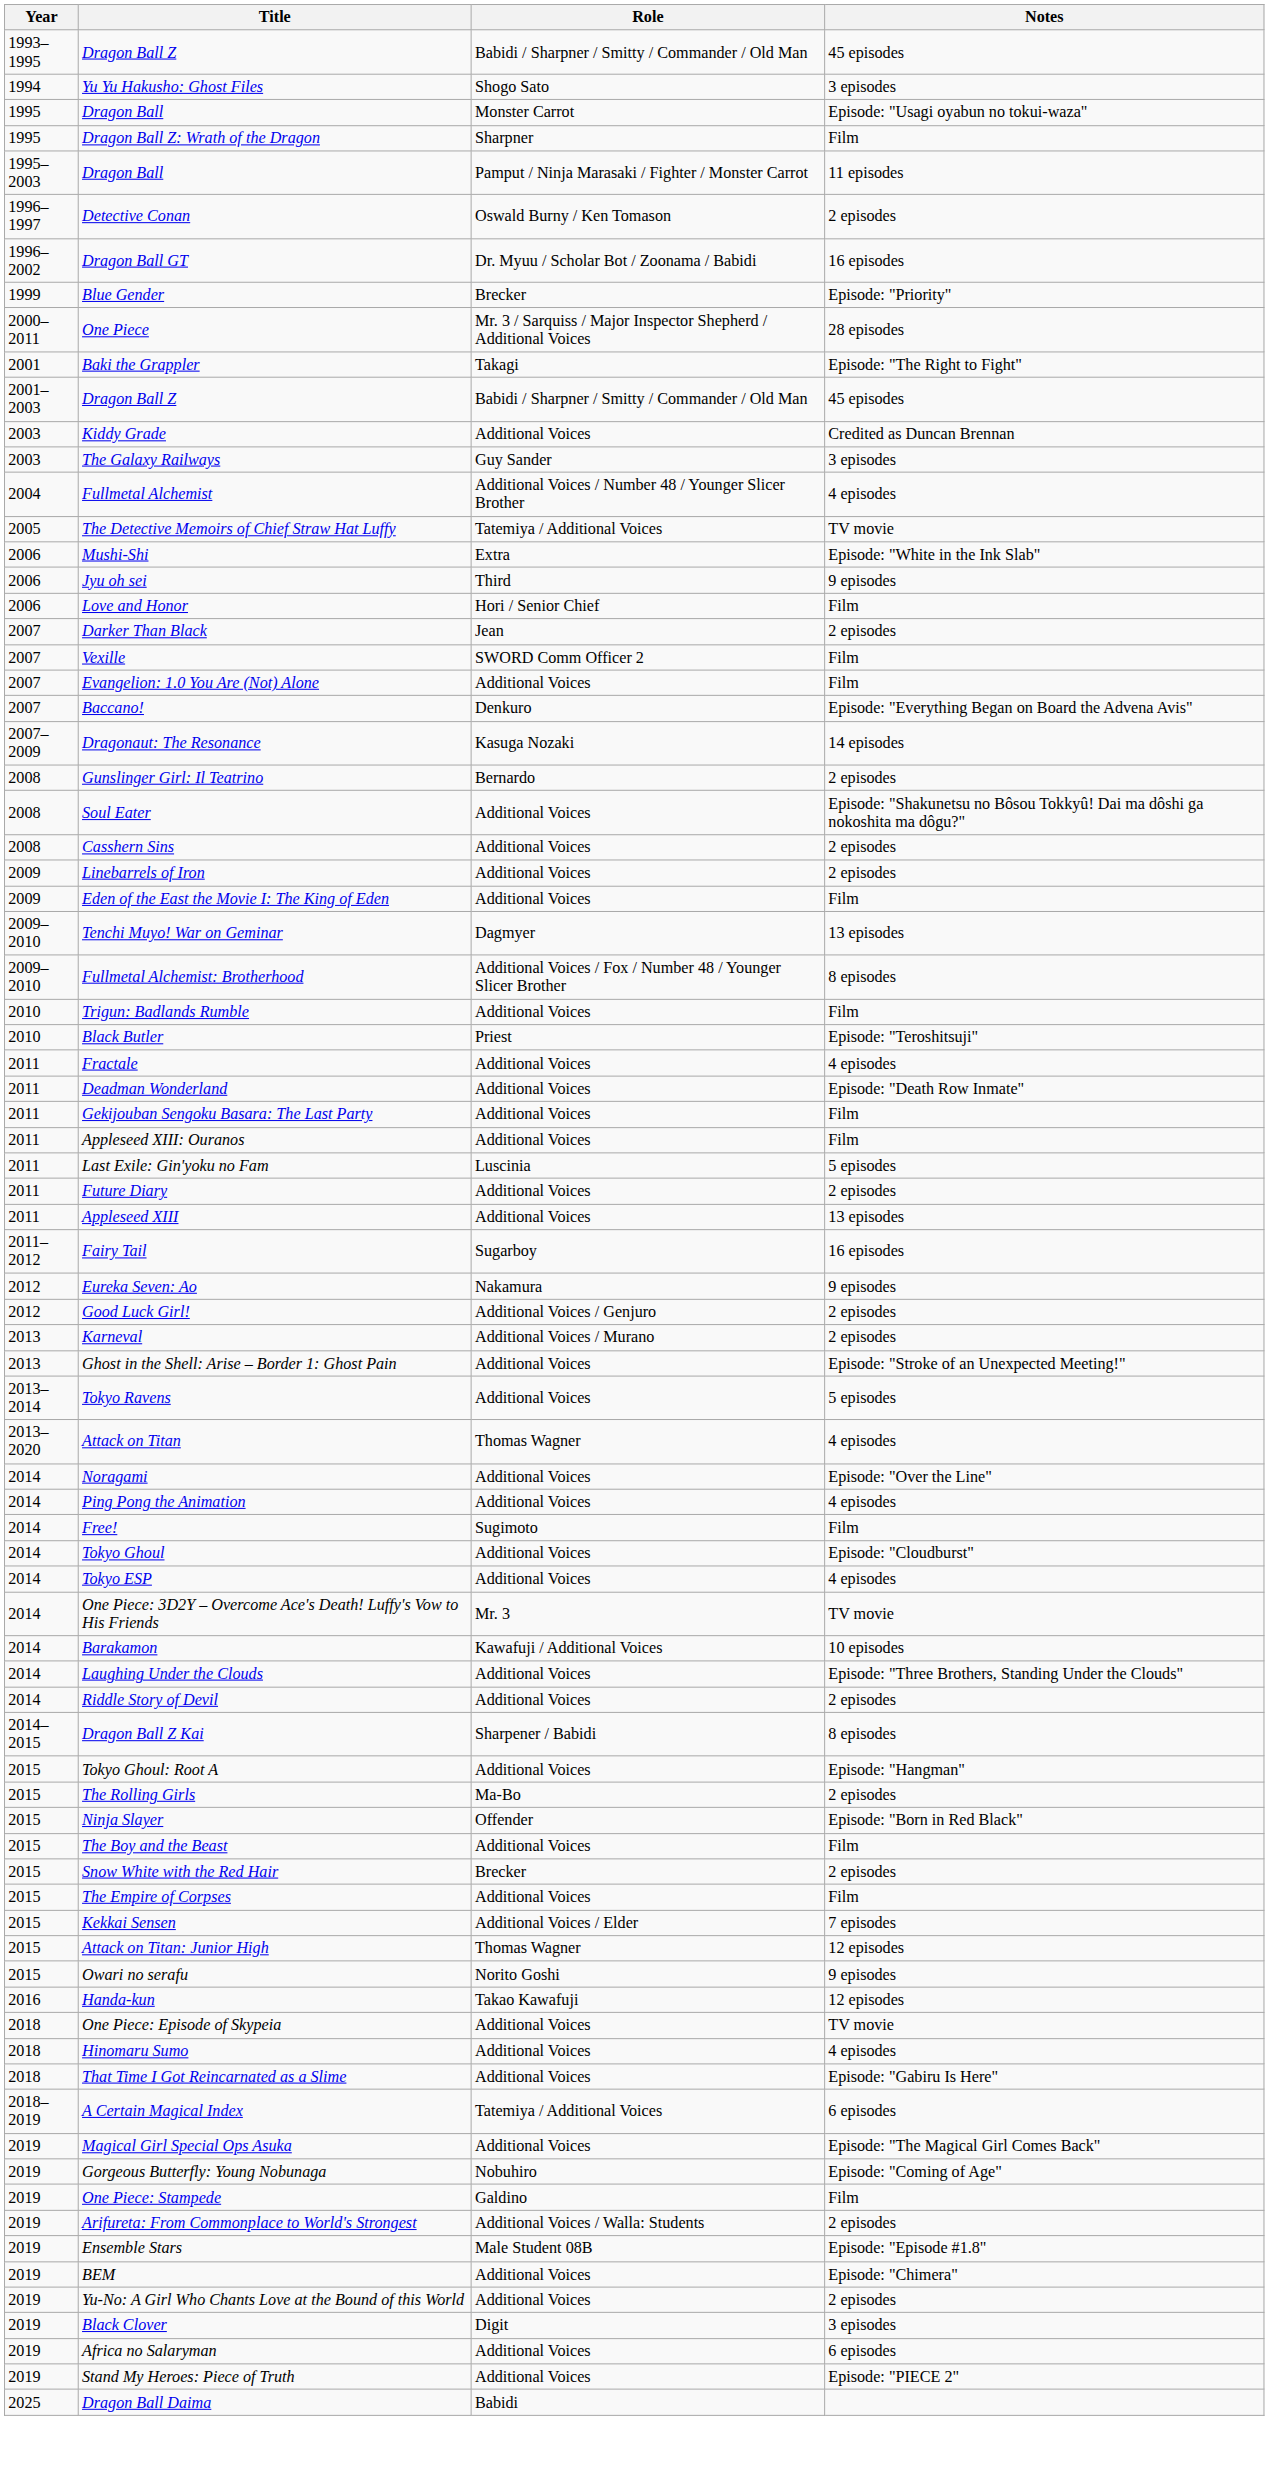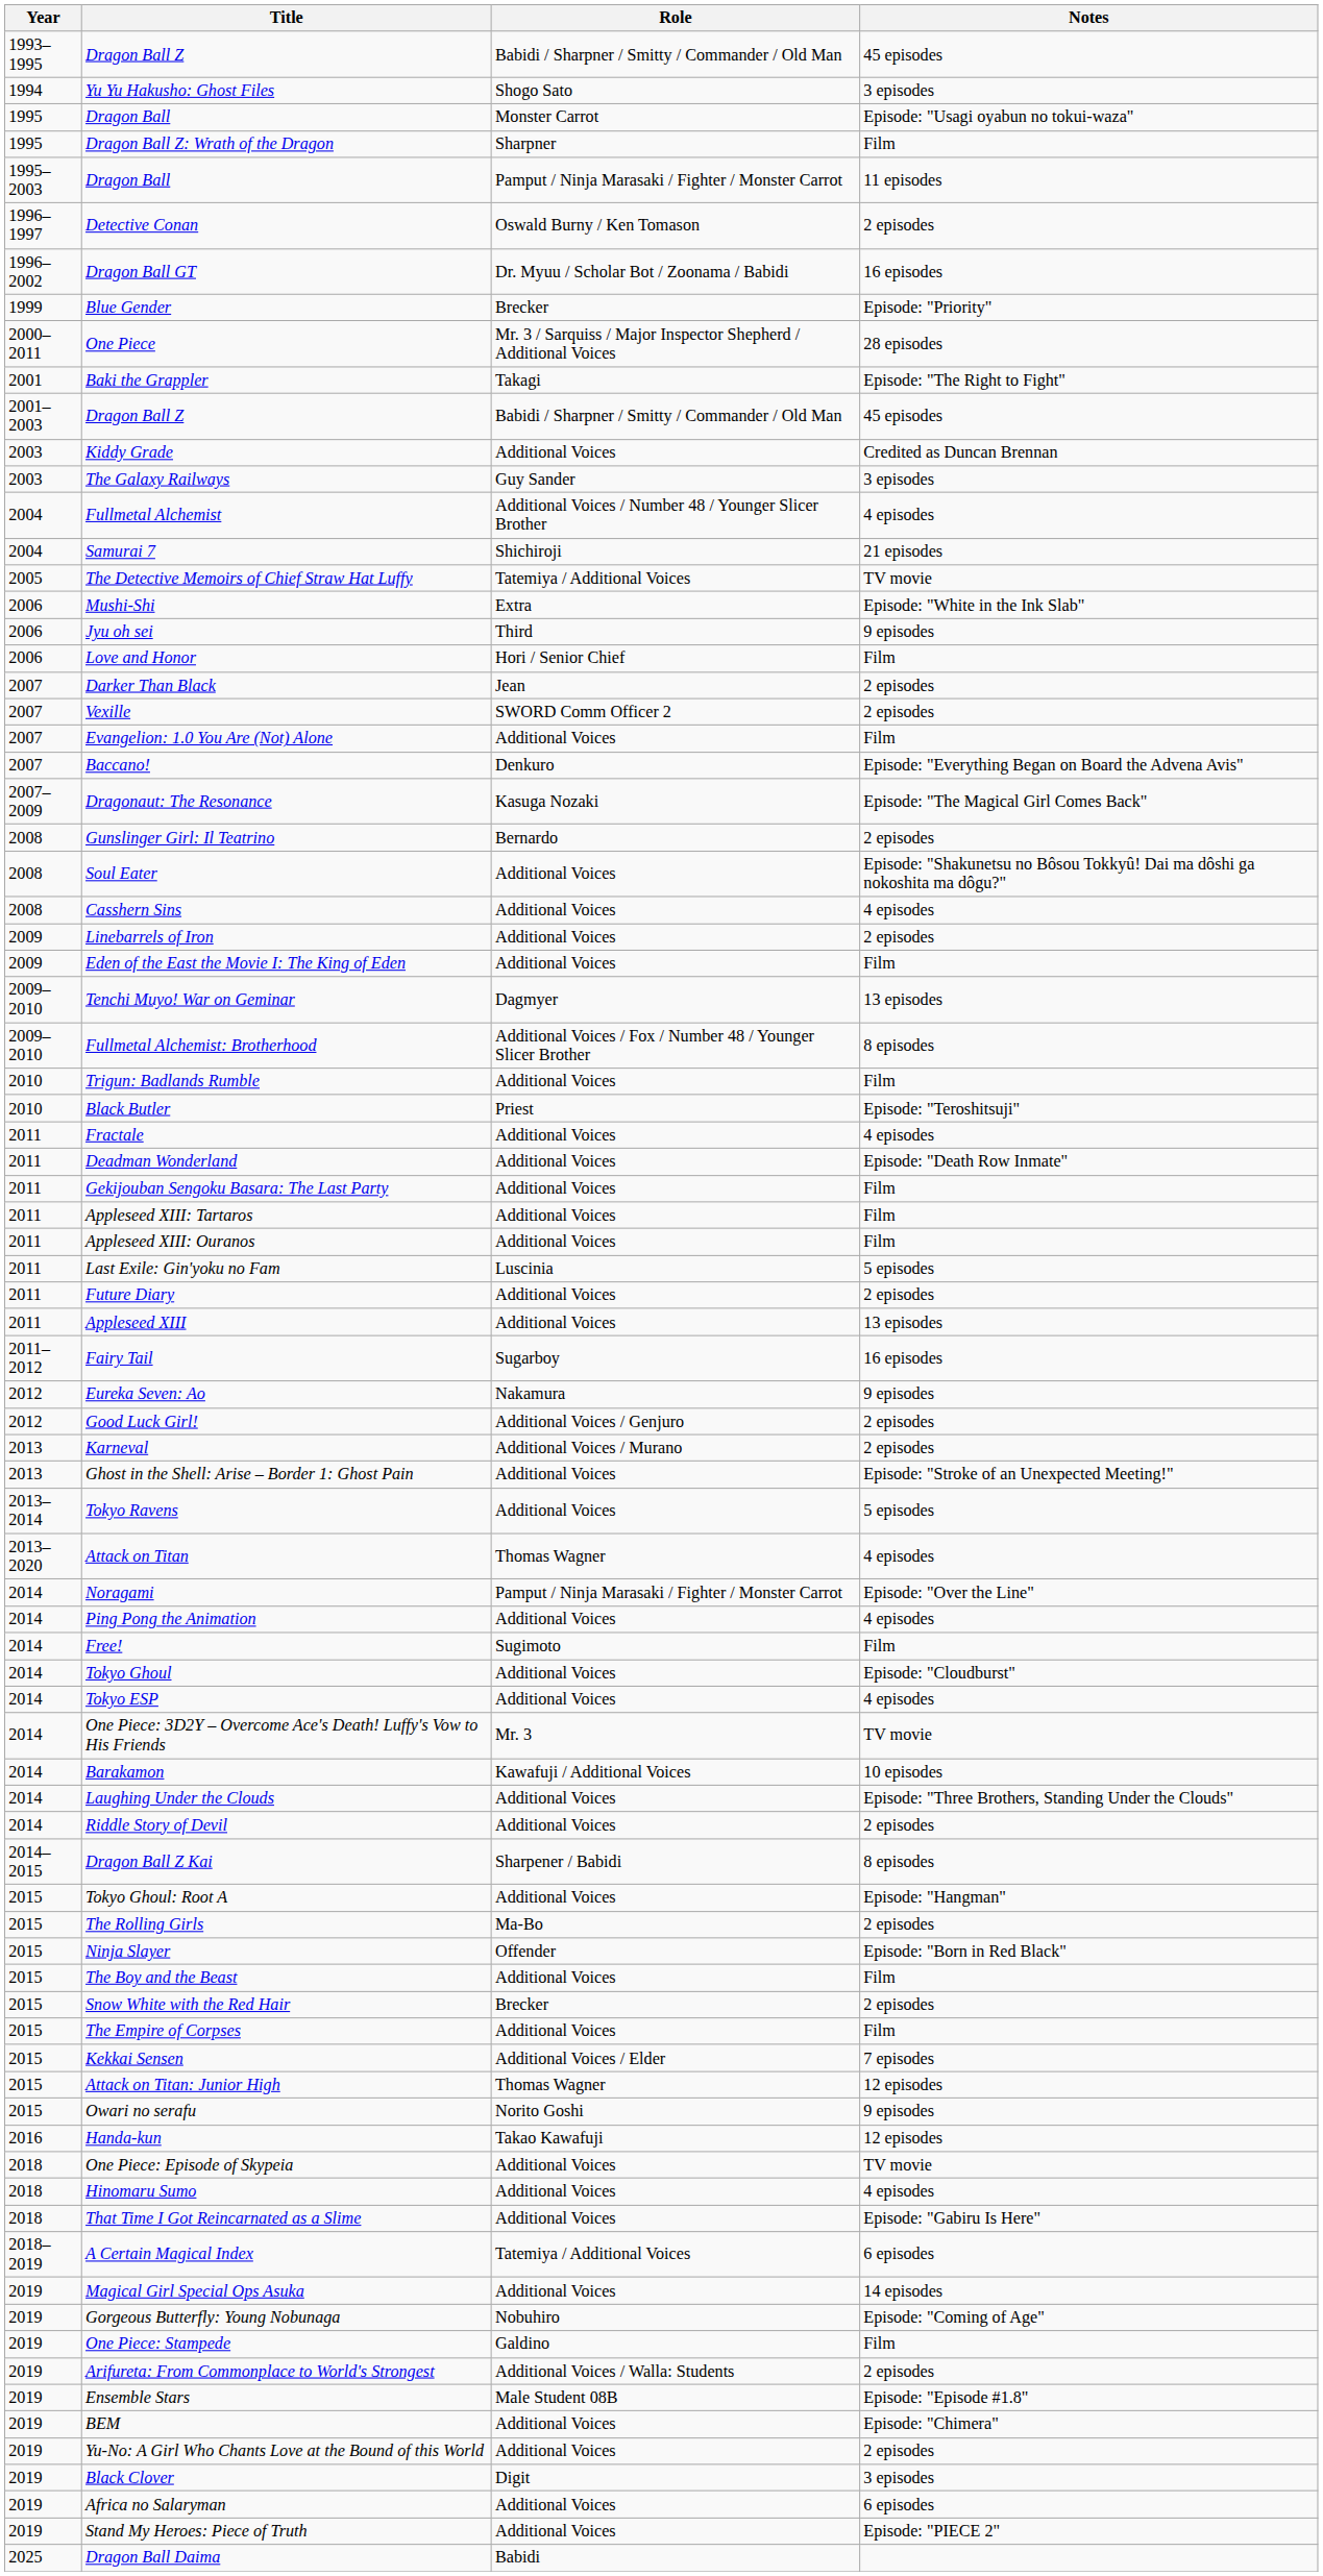+ row: 2004 | Samurai 7 | Shichiroji | 21 episodes
Vexille | Notes: Film -> 2 episodes
Dragonaut: The Resonance | Notes: 14 episodes -> Episode: "The Magical Girl Comes Back"
Casshern Sins | Notes: 2 episodes -> 4 episodes
+ row: 2011 | Appleseed XIII: Tartaros | Additional Voices | Film
Noragami | Role: Additional Voices -> Pamput / Ninja Marasaki / Fighter / Monster Carrot
Magical Girl Special Ops Asuka | Notes: Episode: "The Magical Girl Comes Back" -> 14 episodes
